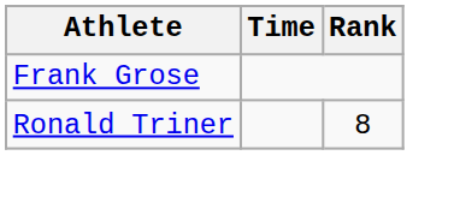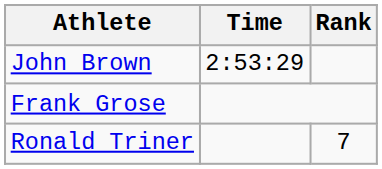+ row: John Brown | 2:53:29
Ronald Triner | Rank: 8 -> 7
